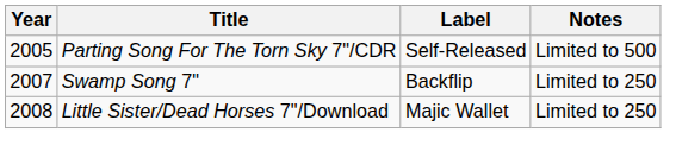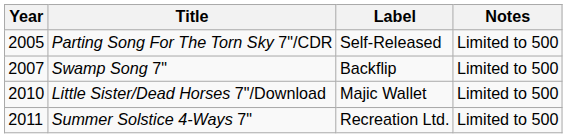Swamp Song 7" | Notes: Limited to 250 -> Limited to 500
Little Sister/Dead Horses 7"/Download | Year: 2008 -> 2010
Little Sister/Dead Horses 7"/Download | Notes: Limited to 250 -> Limited to 500
+ row: 2011 | Summer Solstice 4-Ways 7" | Recreation Ltd. | Limited to 500
